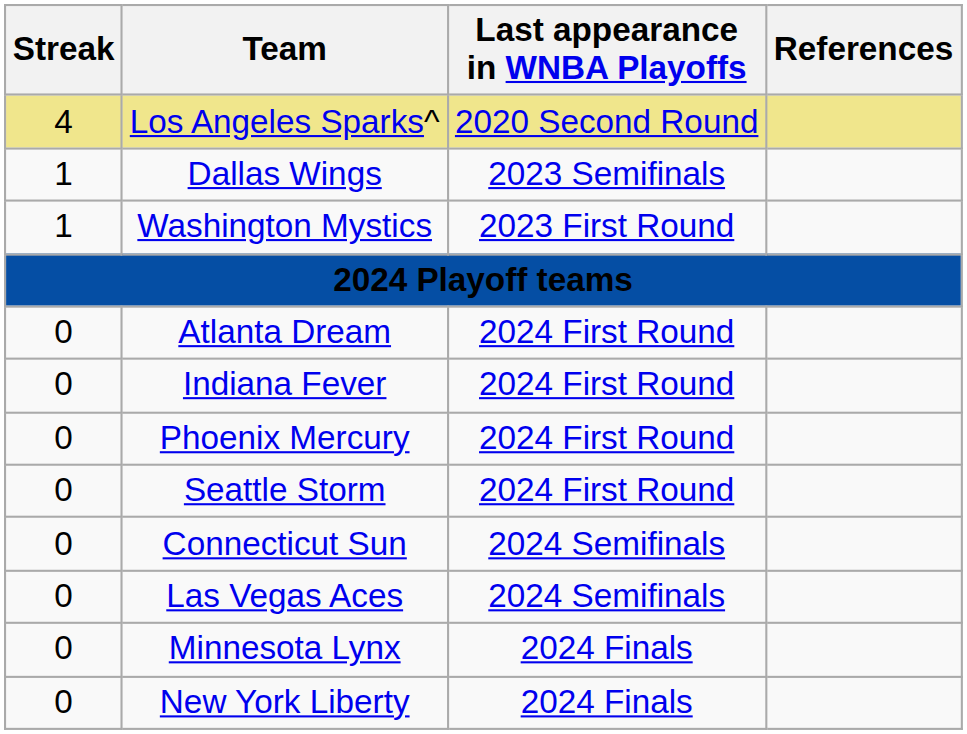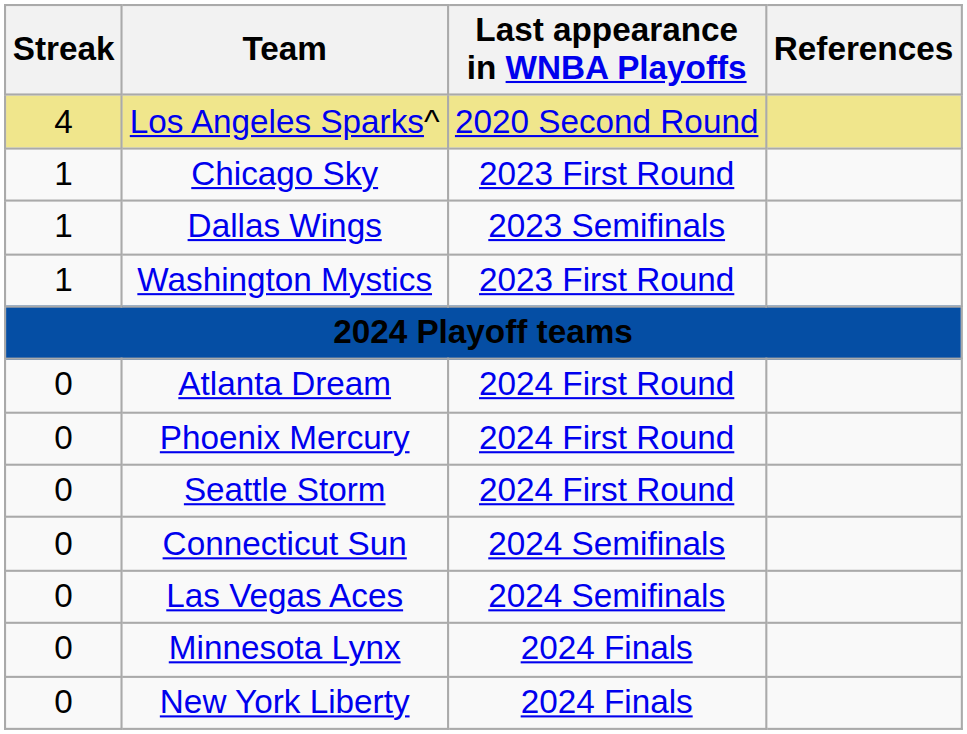+ row: 1 | Chicago Sky | 2023 First Round
- row: 0 | Indiana Fever | 2024 First Round
